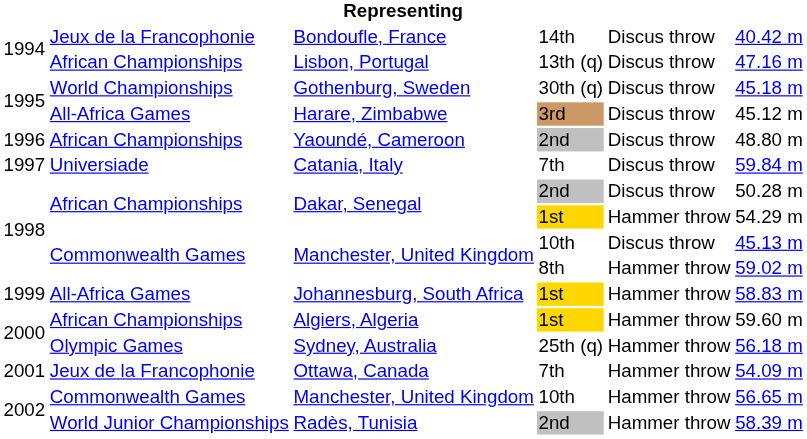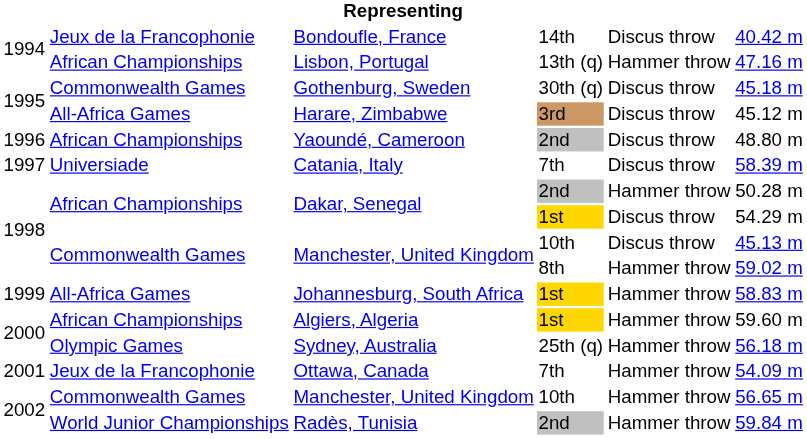Lisbon, Portugal | column 5: Discus throw -> Hammer throw
Gothenburg, Sweden | column 2: World Championships -> Commonwealth Games
Catania, Italy | column 6: 59.84 m -> 58.39 m
Dakar, Senegal / 2nd | column 5: Discus throw -> Hammer throw
Dakar, Senegal / 1st | column 5: Hammer throw -> Discus throw
Radès, Tunisia | column 6: 58.39 m -> 59.84 m
